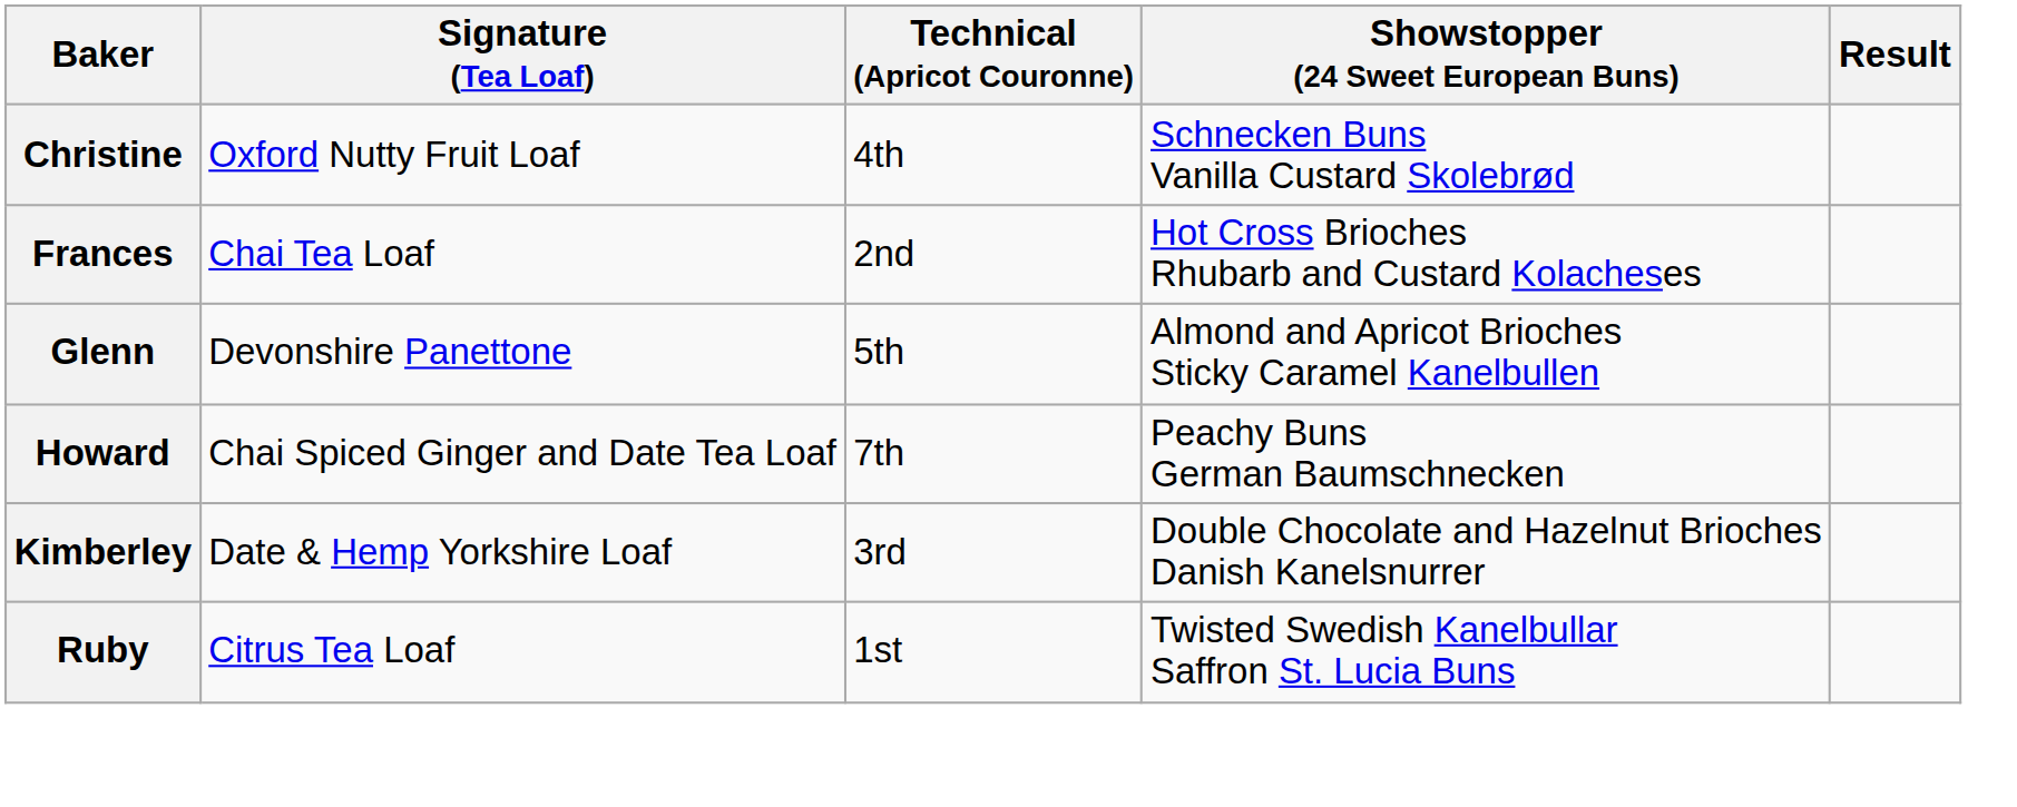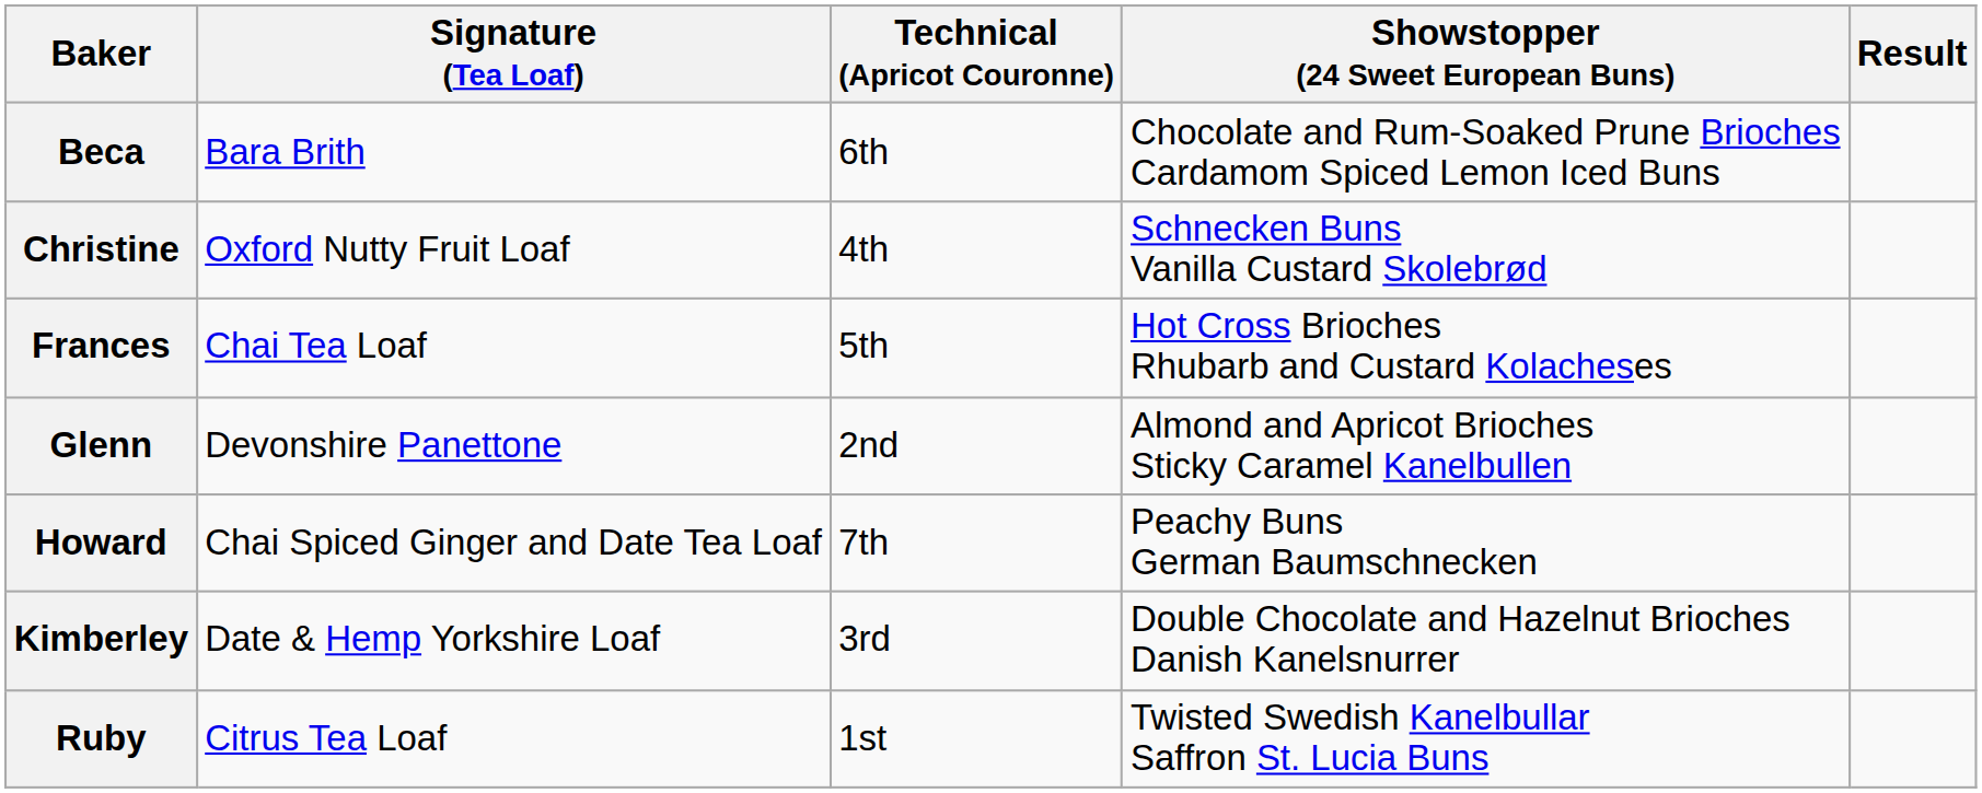+ row: Beca | Bara Brith | 6th | Chocolate and Rum-Soaked Prune Brioches Cardamom Spiced Lemon Iced Buns
Frances | Technical (Apricot Couronne): 2nd -> 5th
Glenn | Technical (Apricot Couronne): 5th -> 2nd
